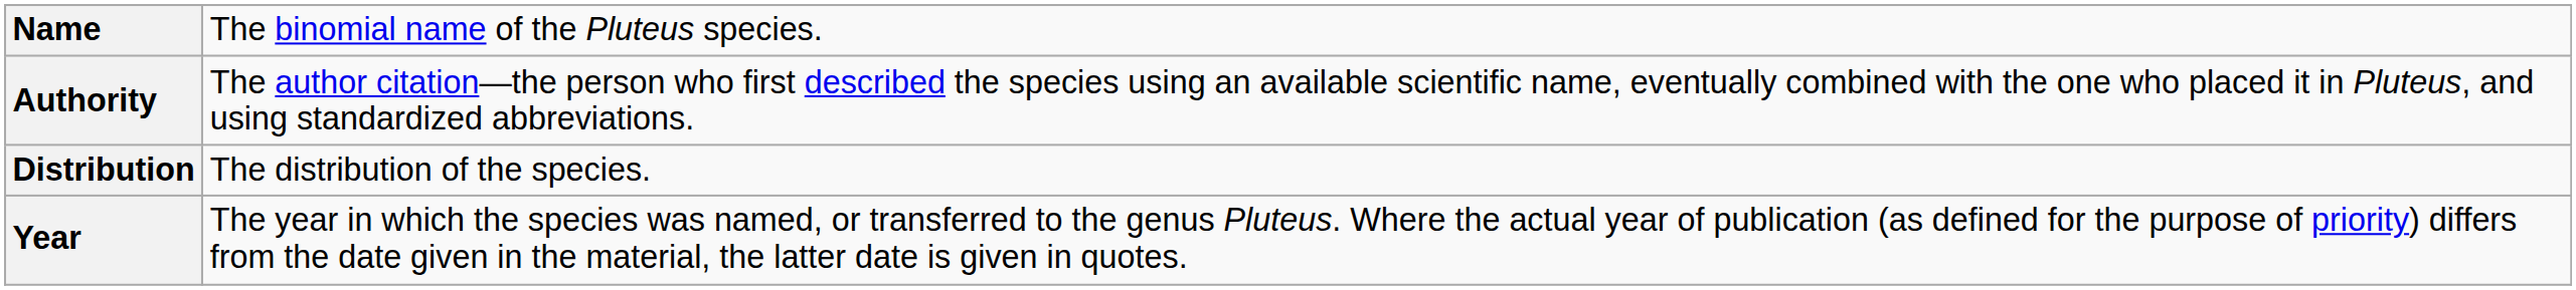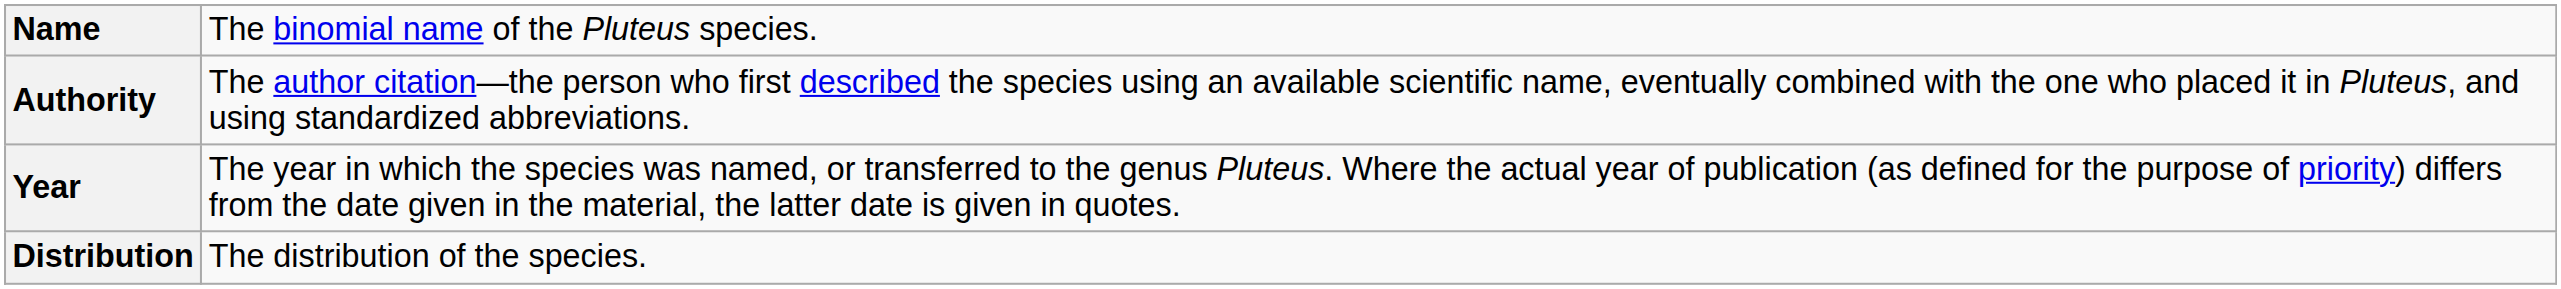rows swapped: Year <-> Distribution
